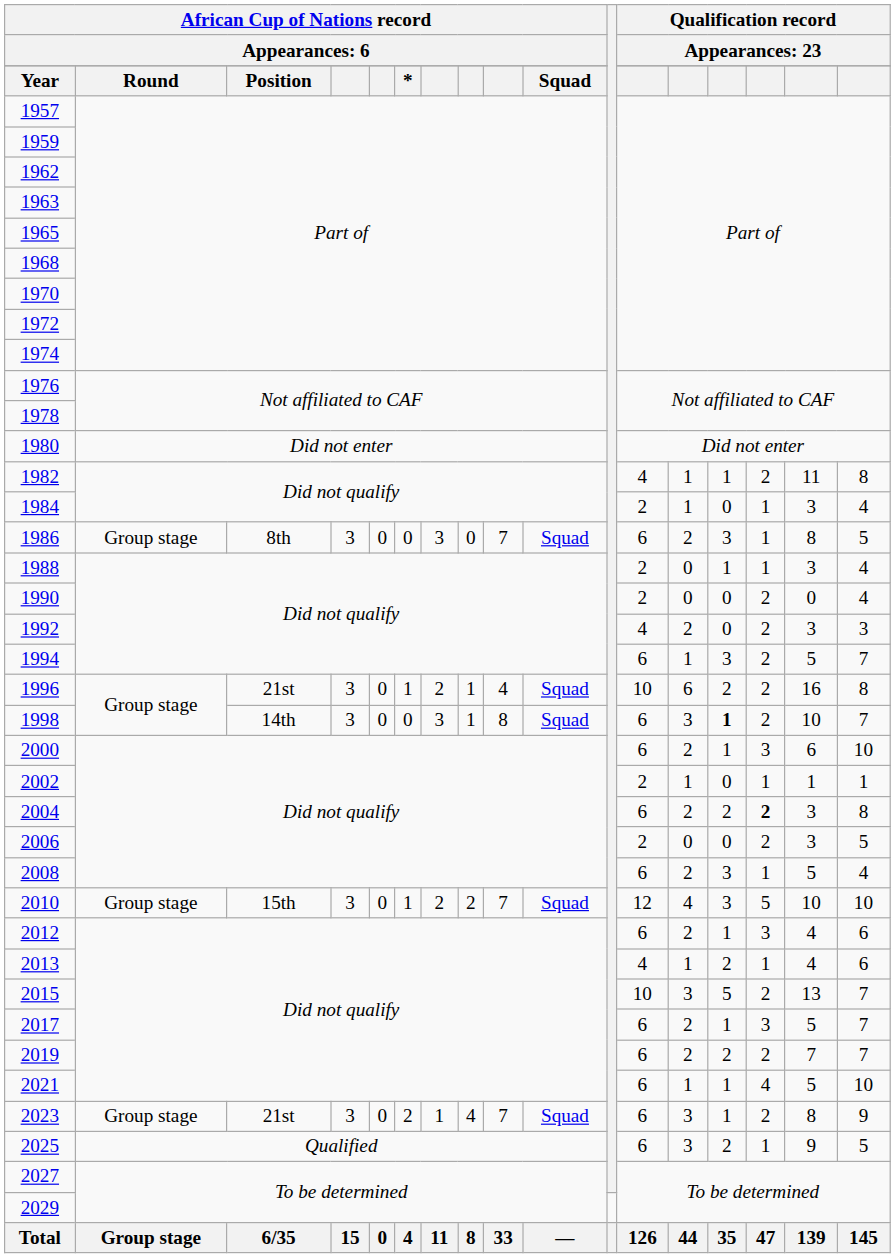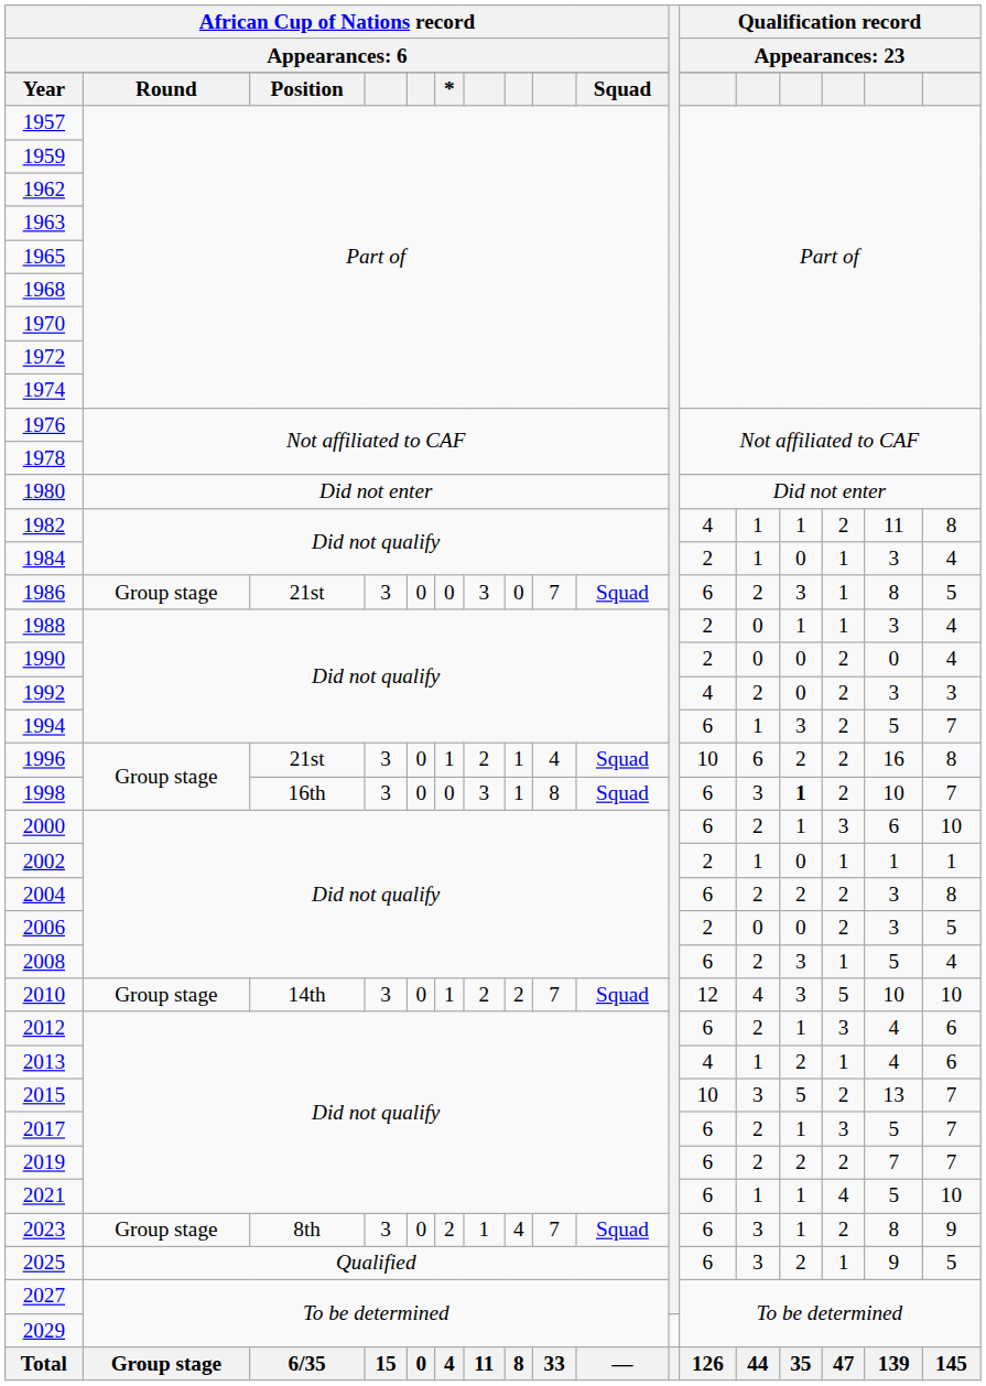1986 | column 3: 8th -> 21st
1998 | column 3: 14th -> 16th
2004 | column 15: bold -> normal
2010 | column 3: 15th -> 14th
2023 | column 3: 21st -> 8th
